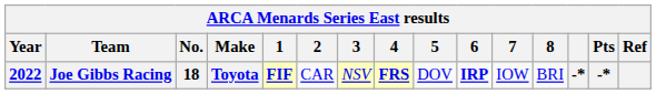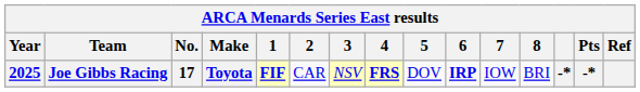Joe Gibbs Racing | Year: 2022 -> 2025
Joe Gibbs Racing | No.: 18 -> 17
